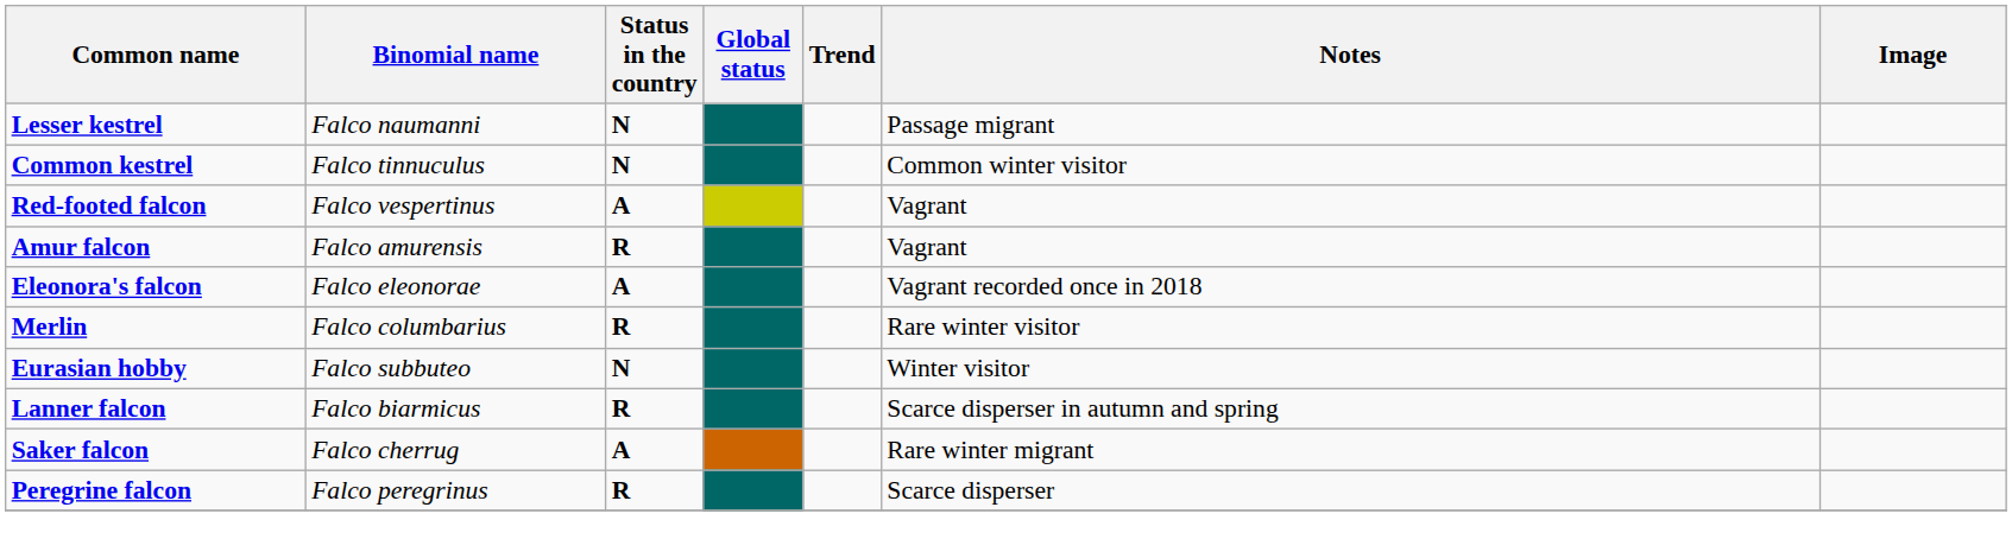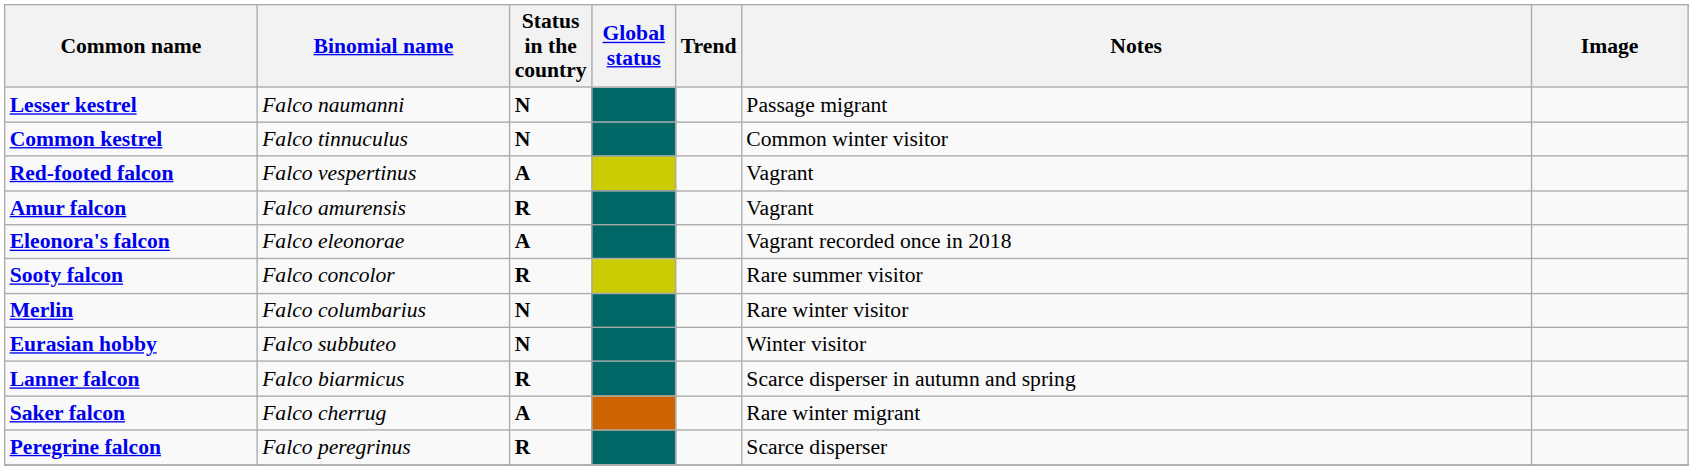+ row: Sooty falcon | Falco concolor | R | Rare summer visitor
Merlin | Status in the country: R -> N
